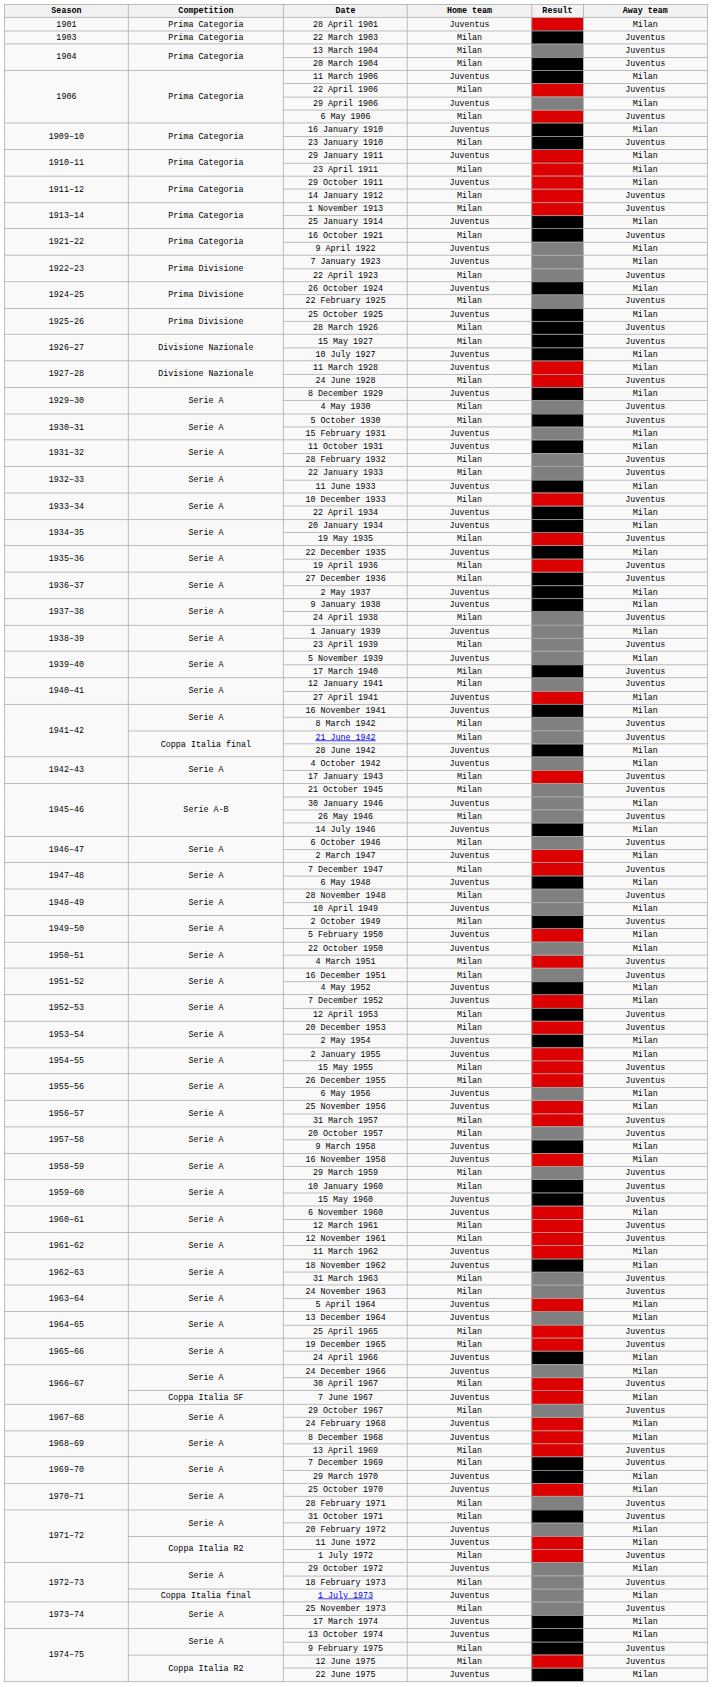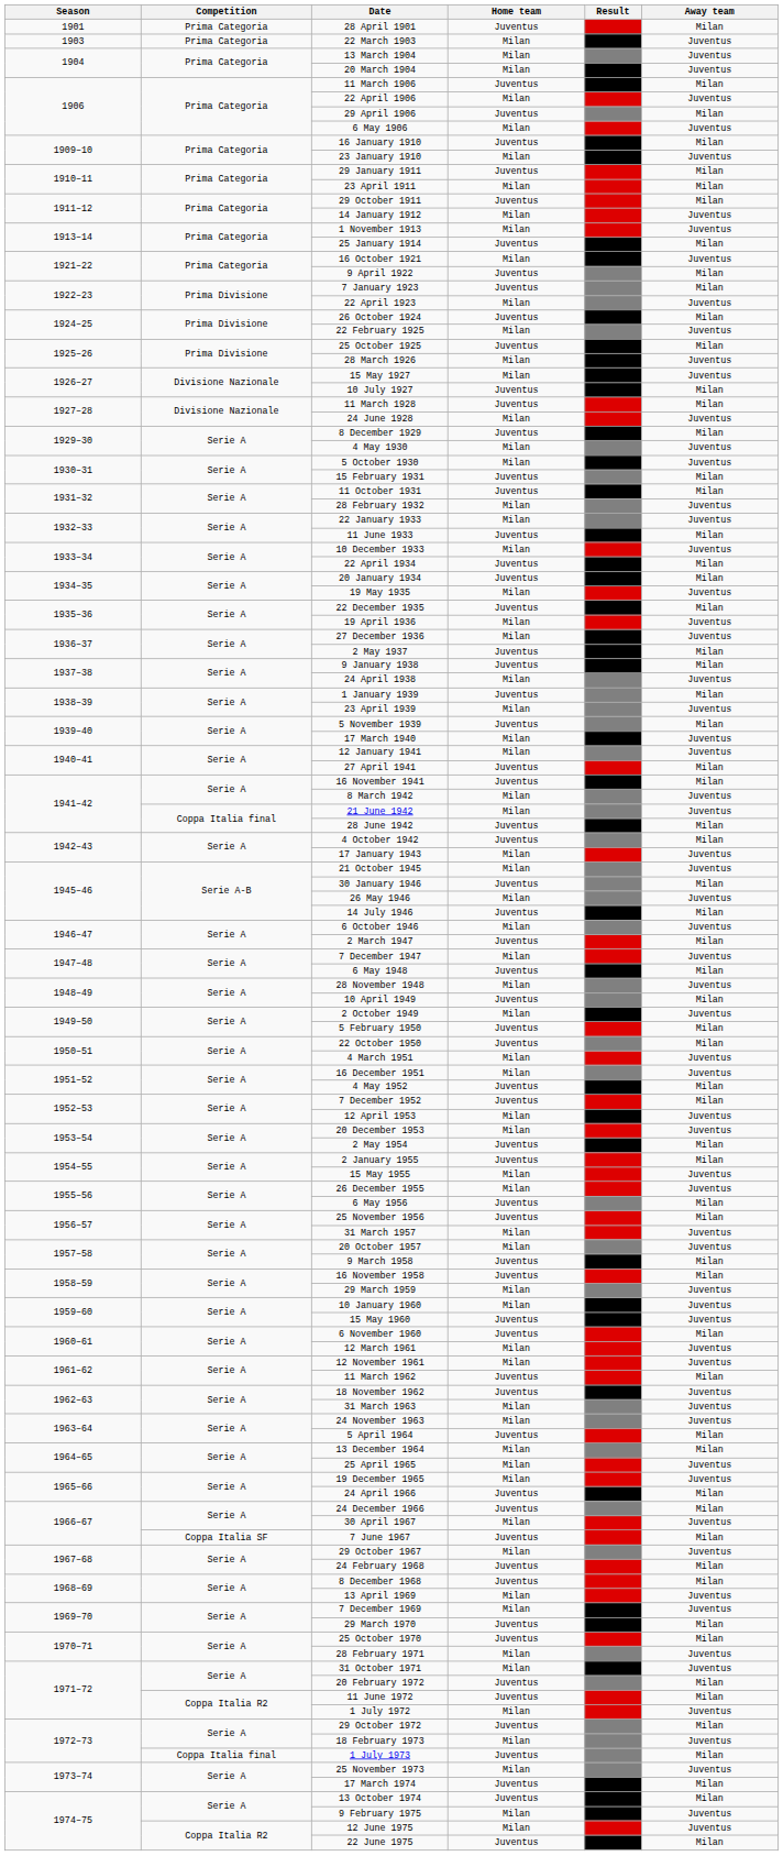18 November 1962 | Away team: Milan -> Juventus
13 December 1964 | Home team: Juventus -> Milan
